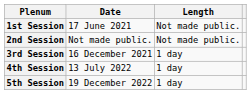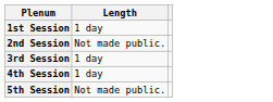- column: Date | 17 June 2021 | Not made public. | 16 December 2021 | 13 July 2022 | 19 December 2022
1st Session | Length: Not made public. -> 1 day
5th Session | Length: 1 day -> Not made public.
